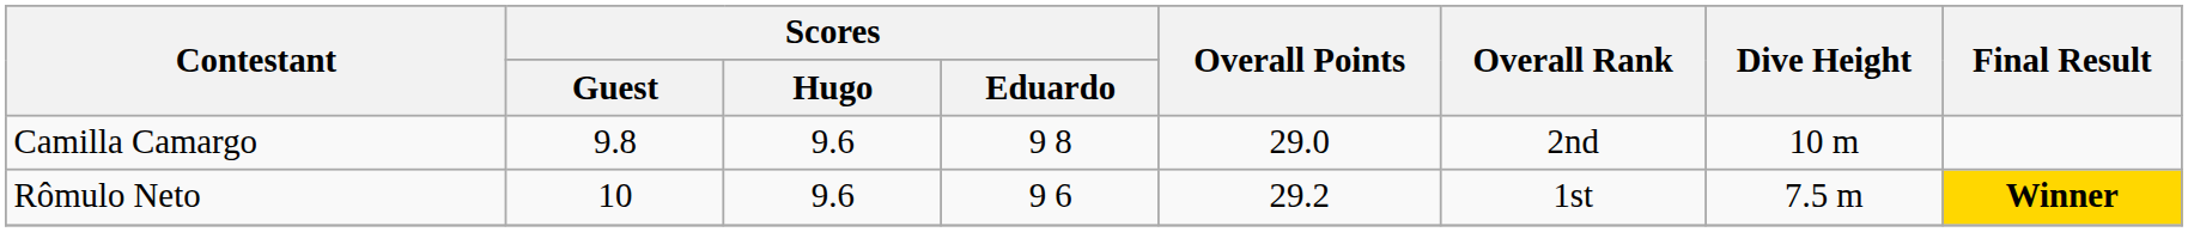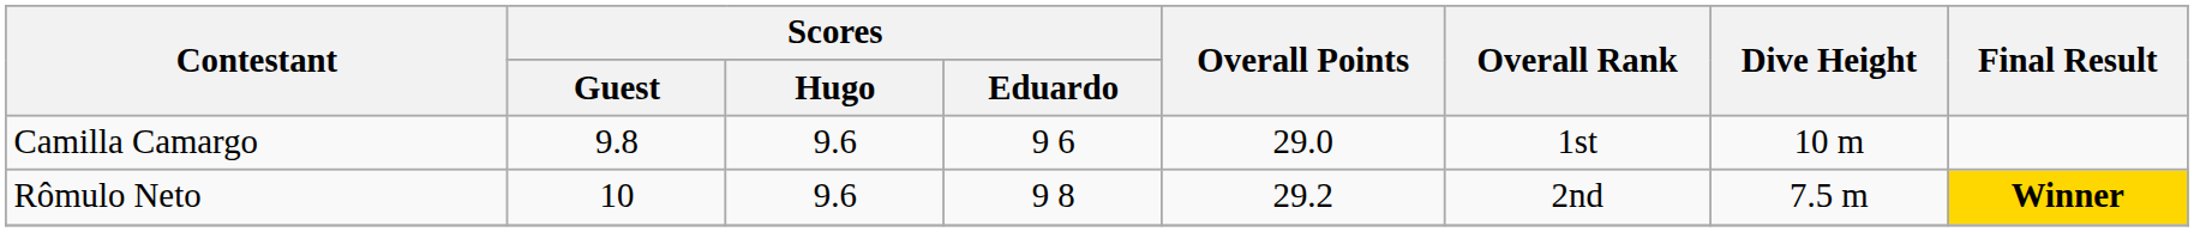Camilla Camargo | Scores / Eduardo: 9 8 -> 9 6
Camilla Camargo | Overall Rank: 2nd -> 1st
Rômulo Neto | Scores / Eduardo: 9 6 -> 9 8
Rômulo Neto | Overall Rank: 1st -> 2nd
